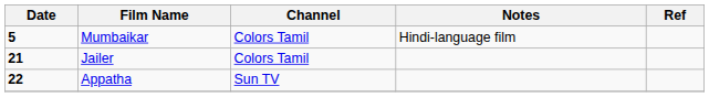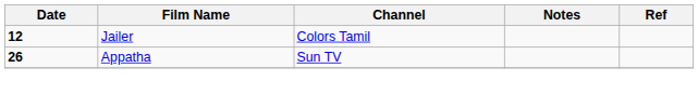- row: 5 | Mumbaikar | Colors Tamil | Hindi-language film
Jailer | Date: 21 -> 12
Appatha | Date: 22 -> 26
